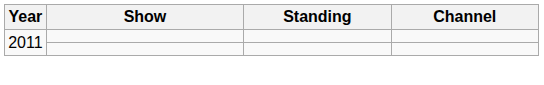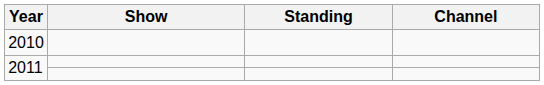+ row: 2010
